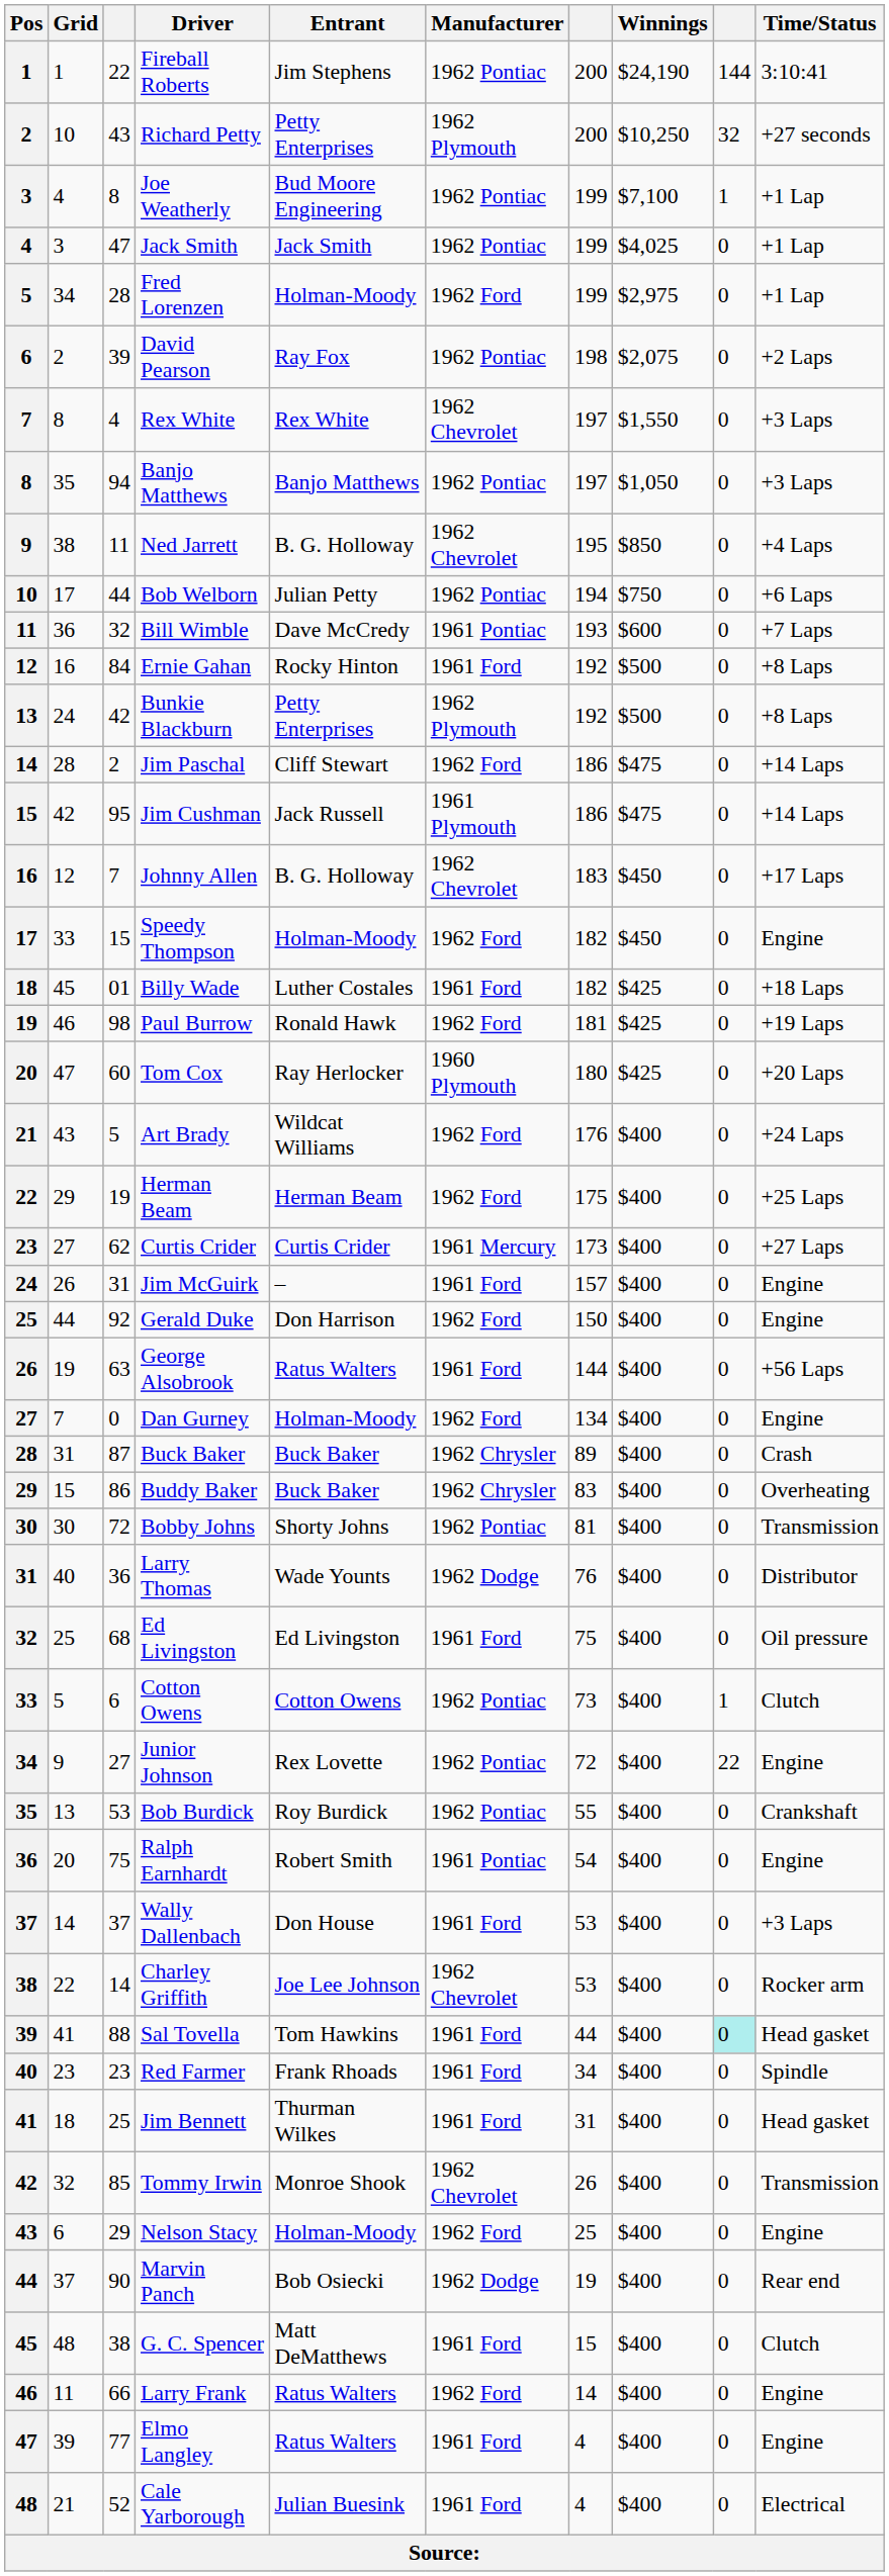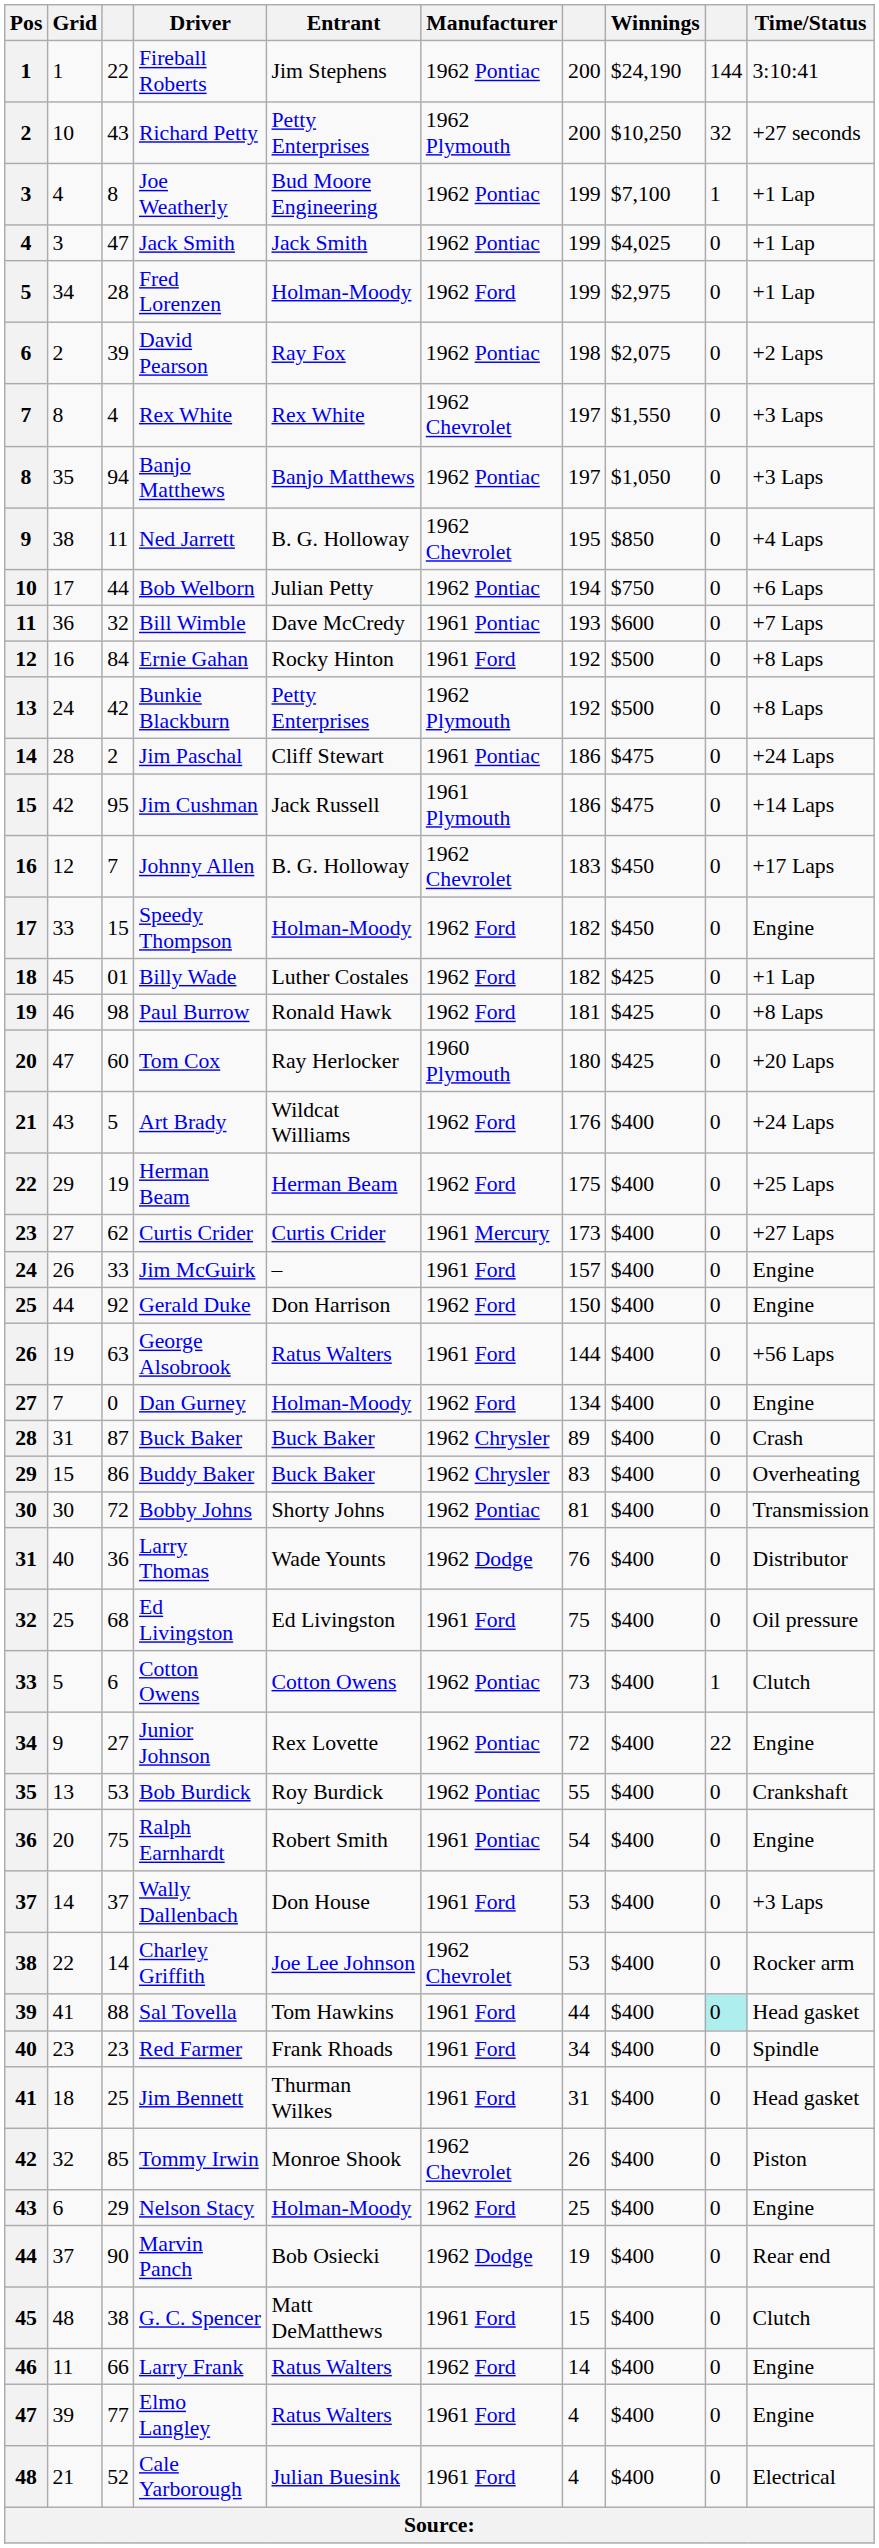Jim Paschal | Manufacturer: 1962 Ford -> 1961 Pontiac
Jim Paschal | Time/Status: +14 Laps -> +24 Laps
Billy Wade | Manufacturer: 1961 Ford -> 1962 Ford
Billy Wade | Time/Status: +18 Laps -> +1 Lap
Paul Burrow | Time/Status: +19 Laps -> +8 Laps
Jim McGuirk | column 3: 31 -> 33
Tommy Irwin | Time/Status: Transmission -> Piston
